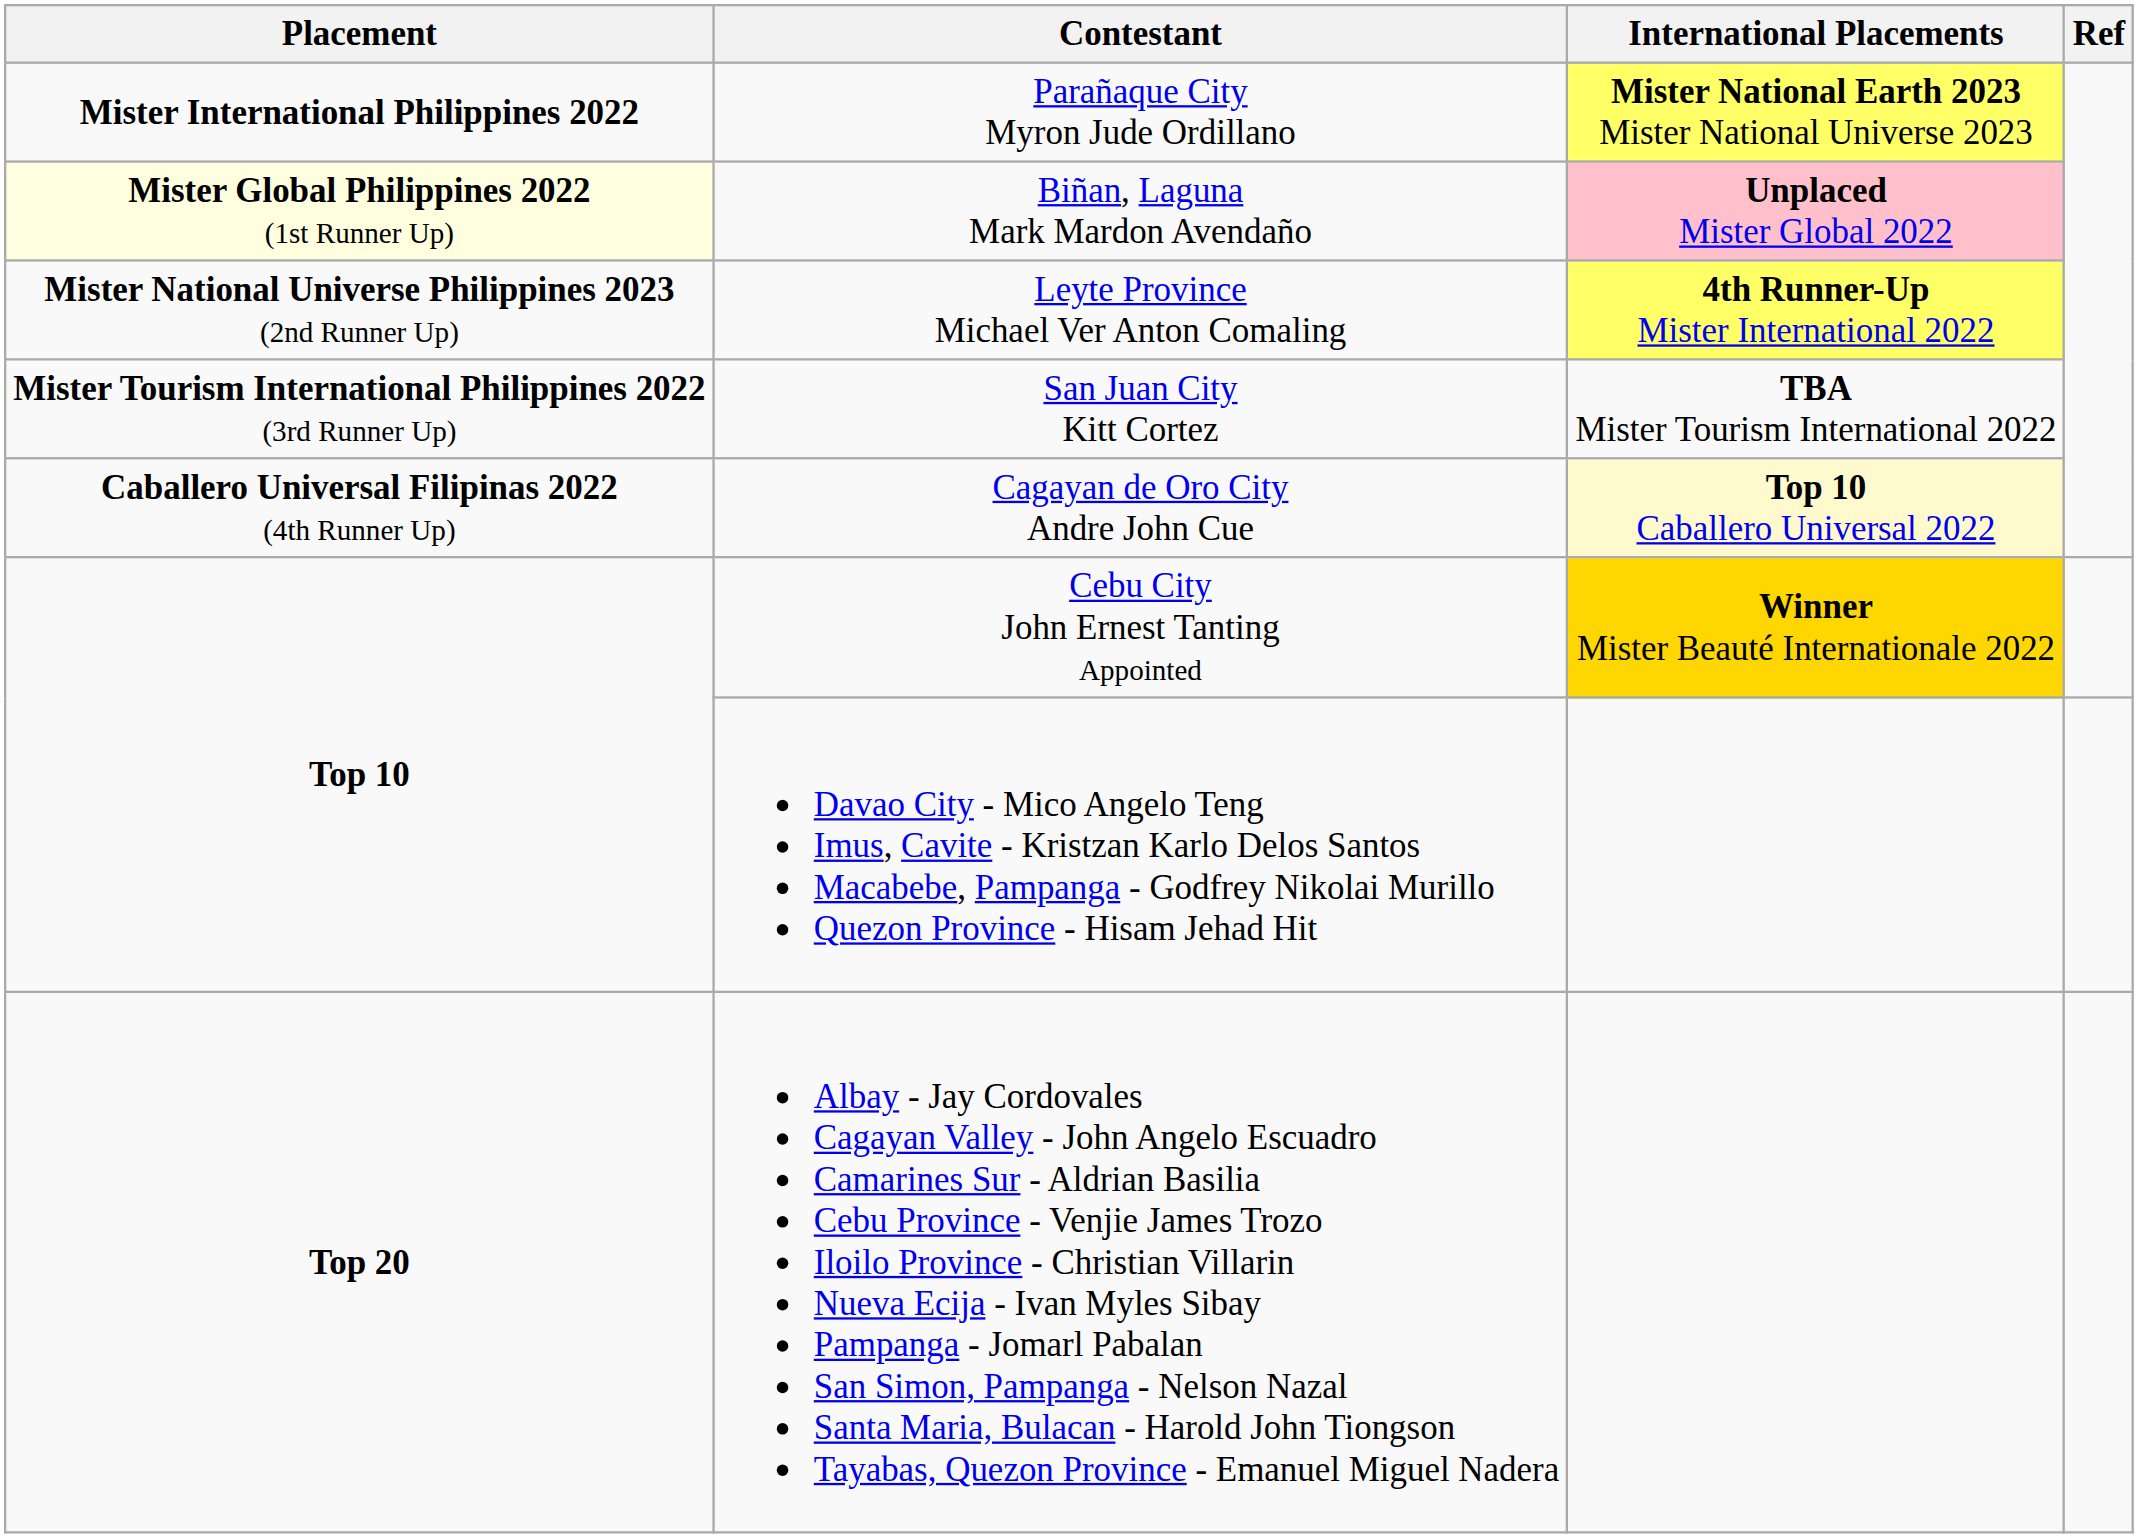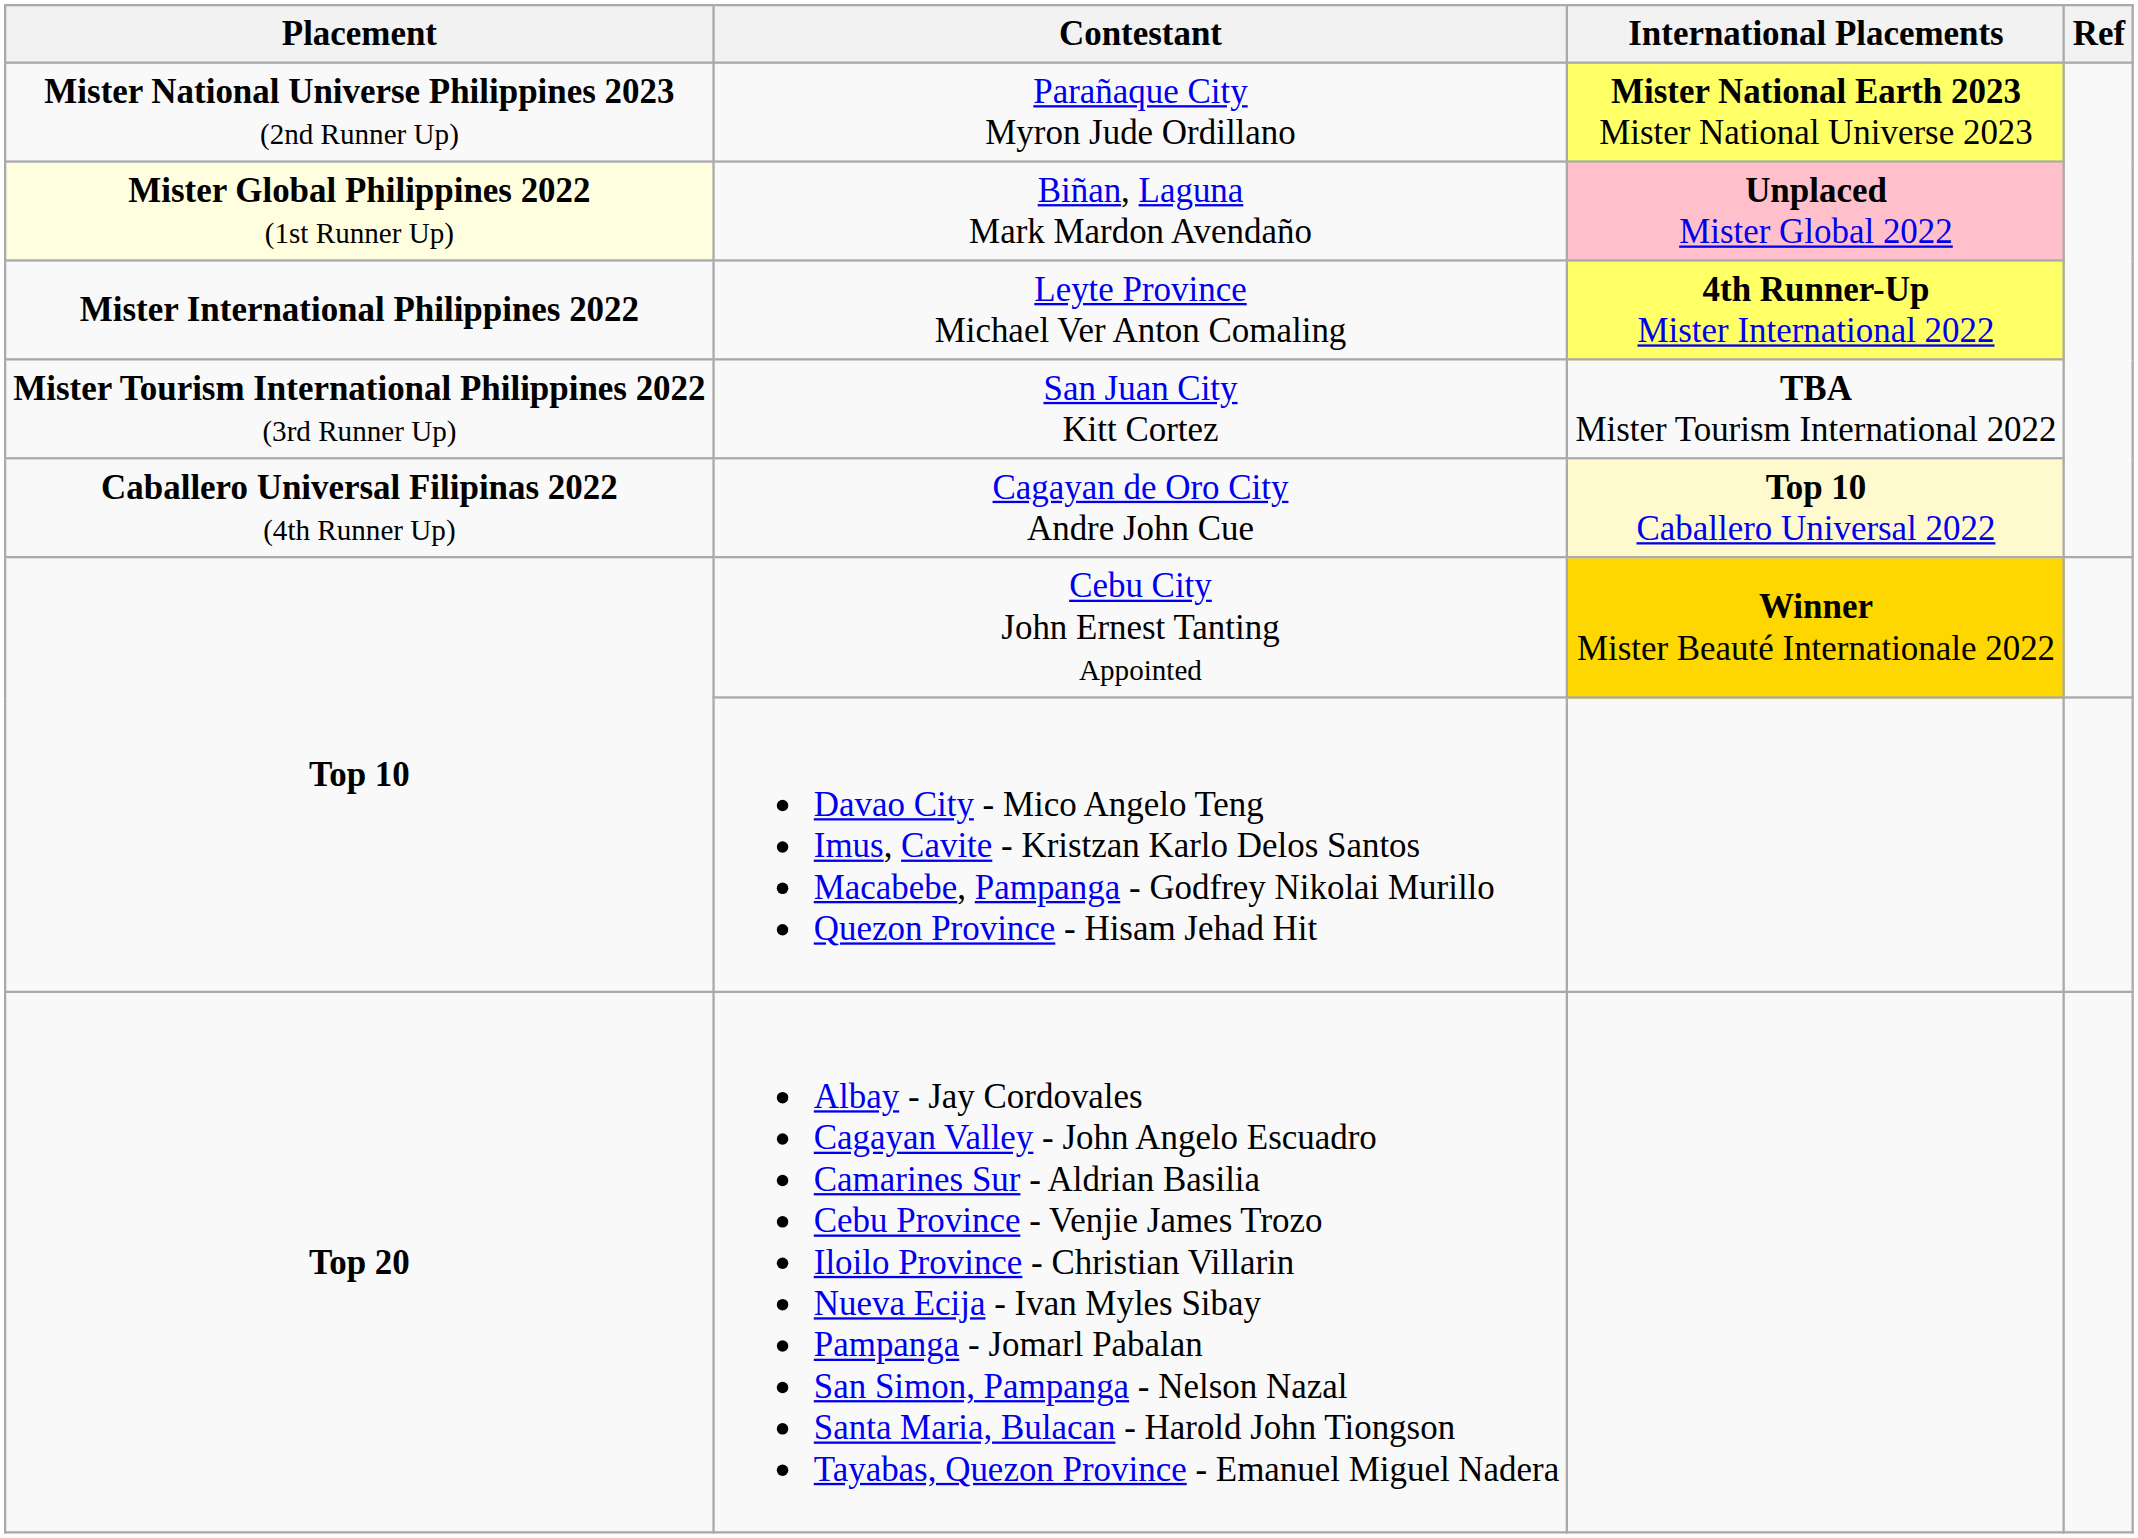Parañaque City Myron Jude Ordillano | Placement: Mister International Philippines 2022 -> Mister National Universe Philippines 2023 (2nd Runner Up)
Leyte Province Michael Ver Anton Comaling | Placement: Mister National Universe Philippines 2023 (2nd Runner Up) -> Mister International Philippines 2022
